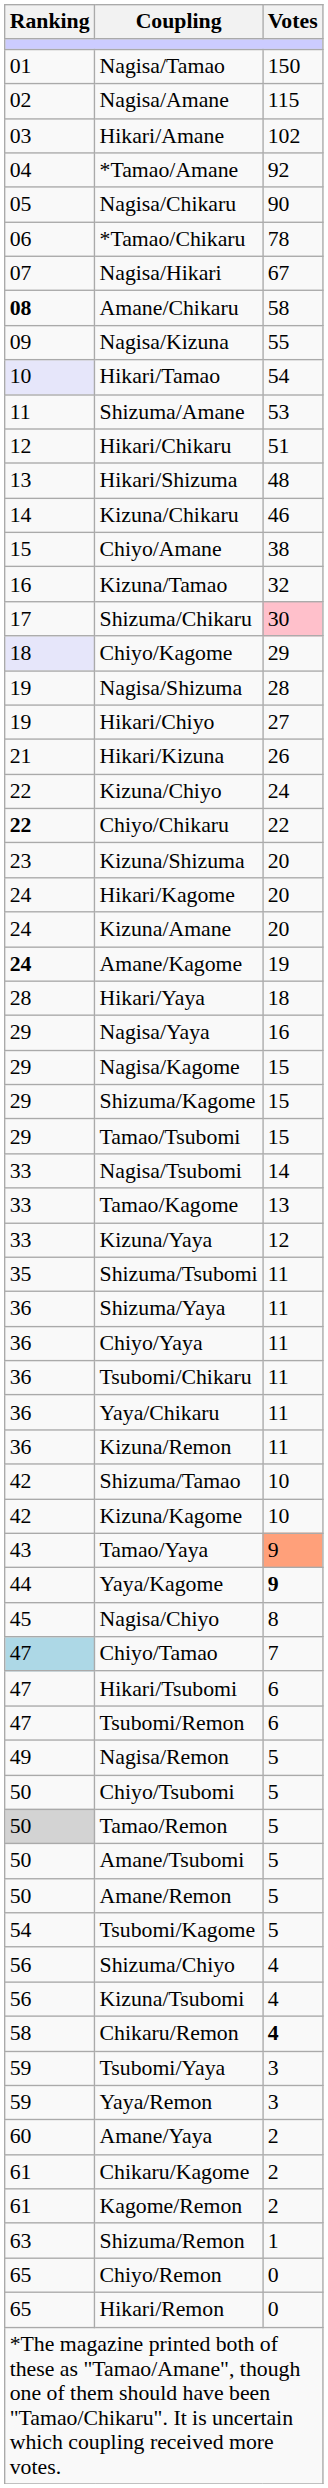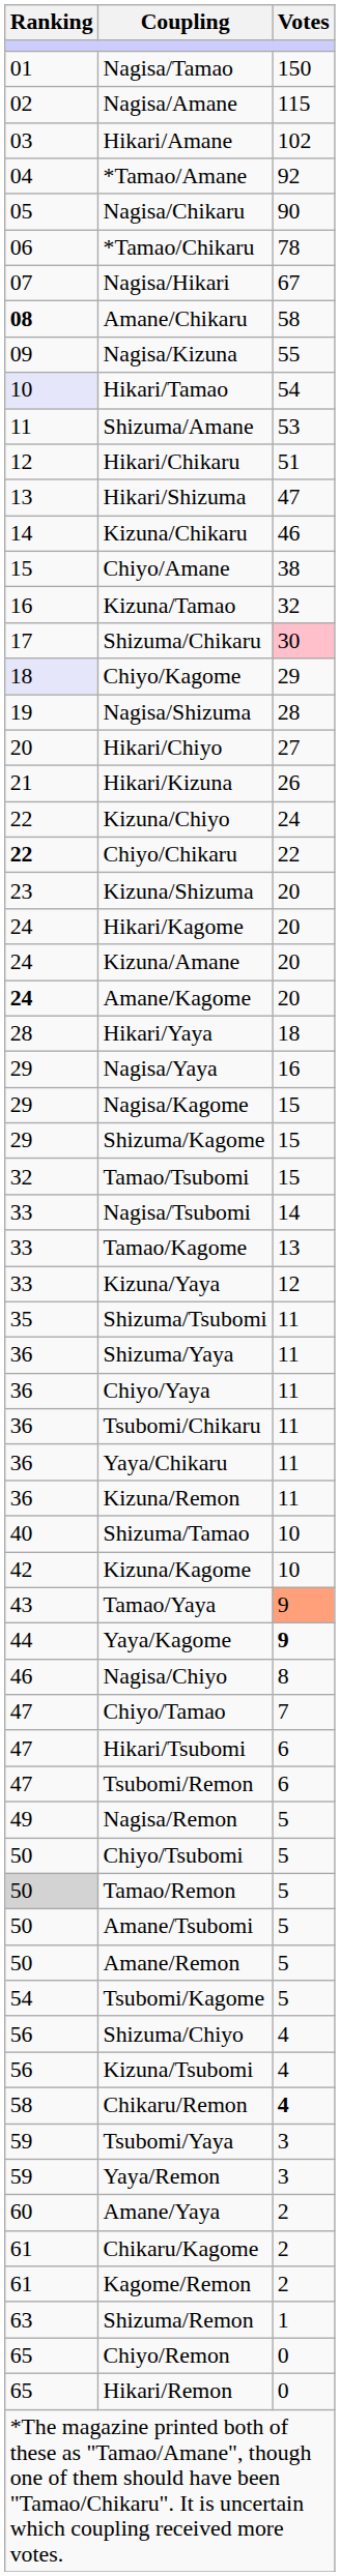Hikari/Shizuma | Votes: 48 -> 47
Hikari/Chiyo | Ranking: 19 -> 20
Amane/Kagome | Votes: 19 -> 20
Tamao/Tsubomi | Ranking: 29 -> 32
Shizuma/Tamao | Ranking: 42 -> 40
Nagisa/Chiyo | Ranking: 45 -> 46
Chiyo/Tamao | Ranking: lightblue background -> no background
